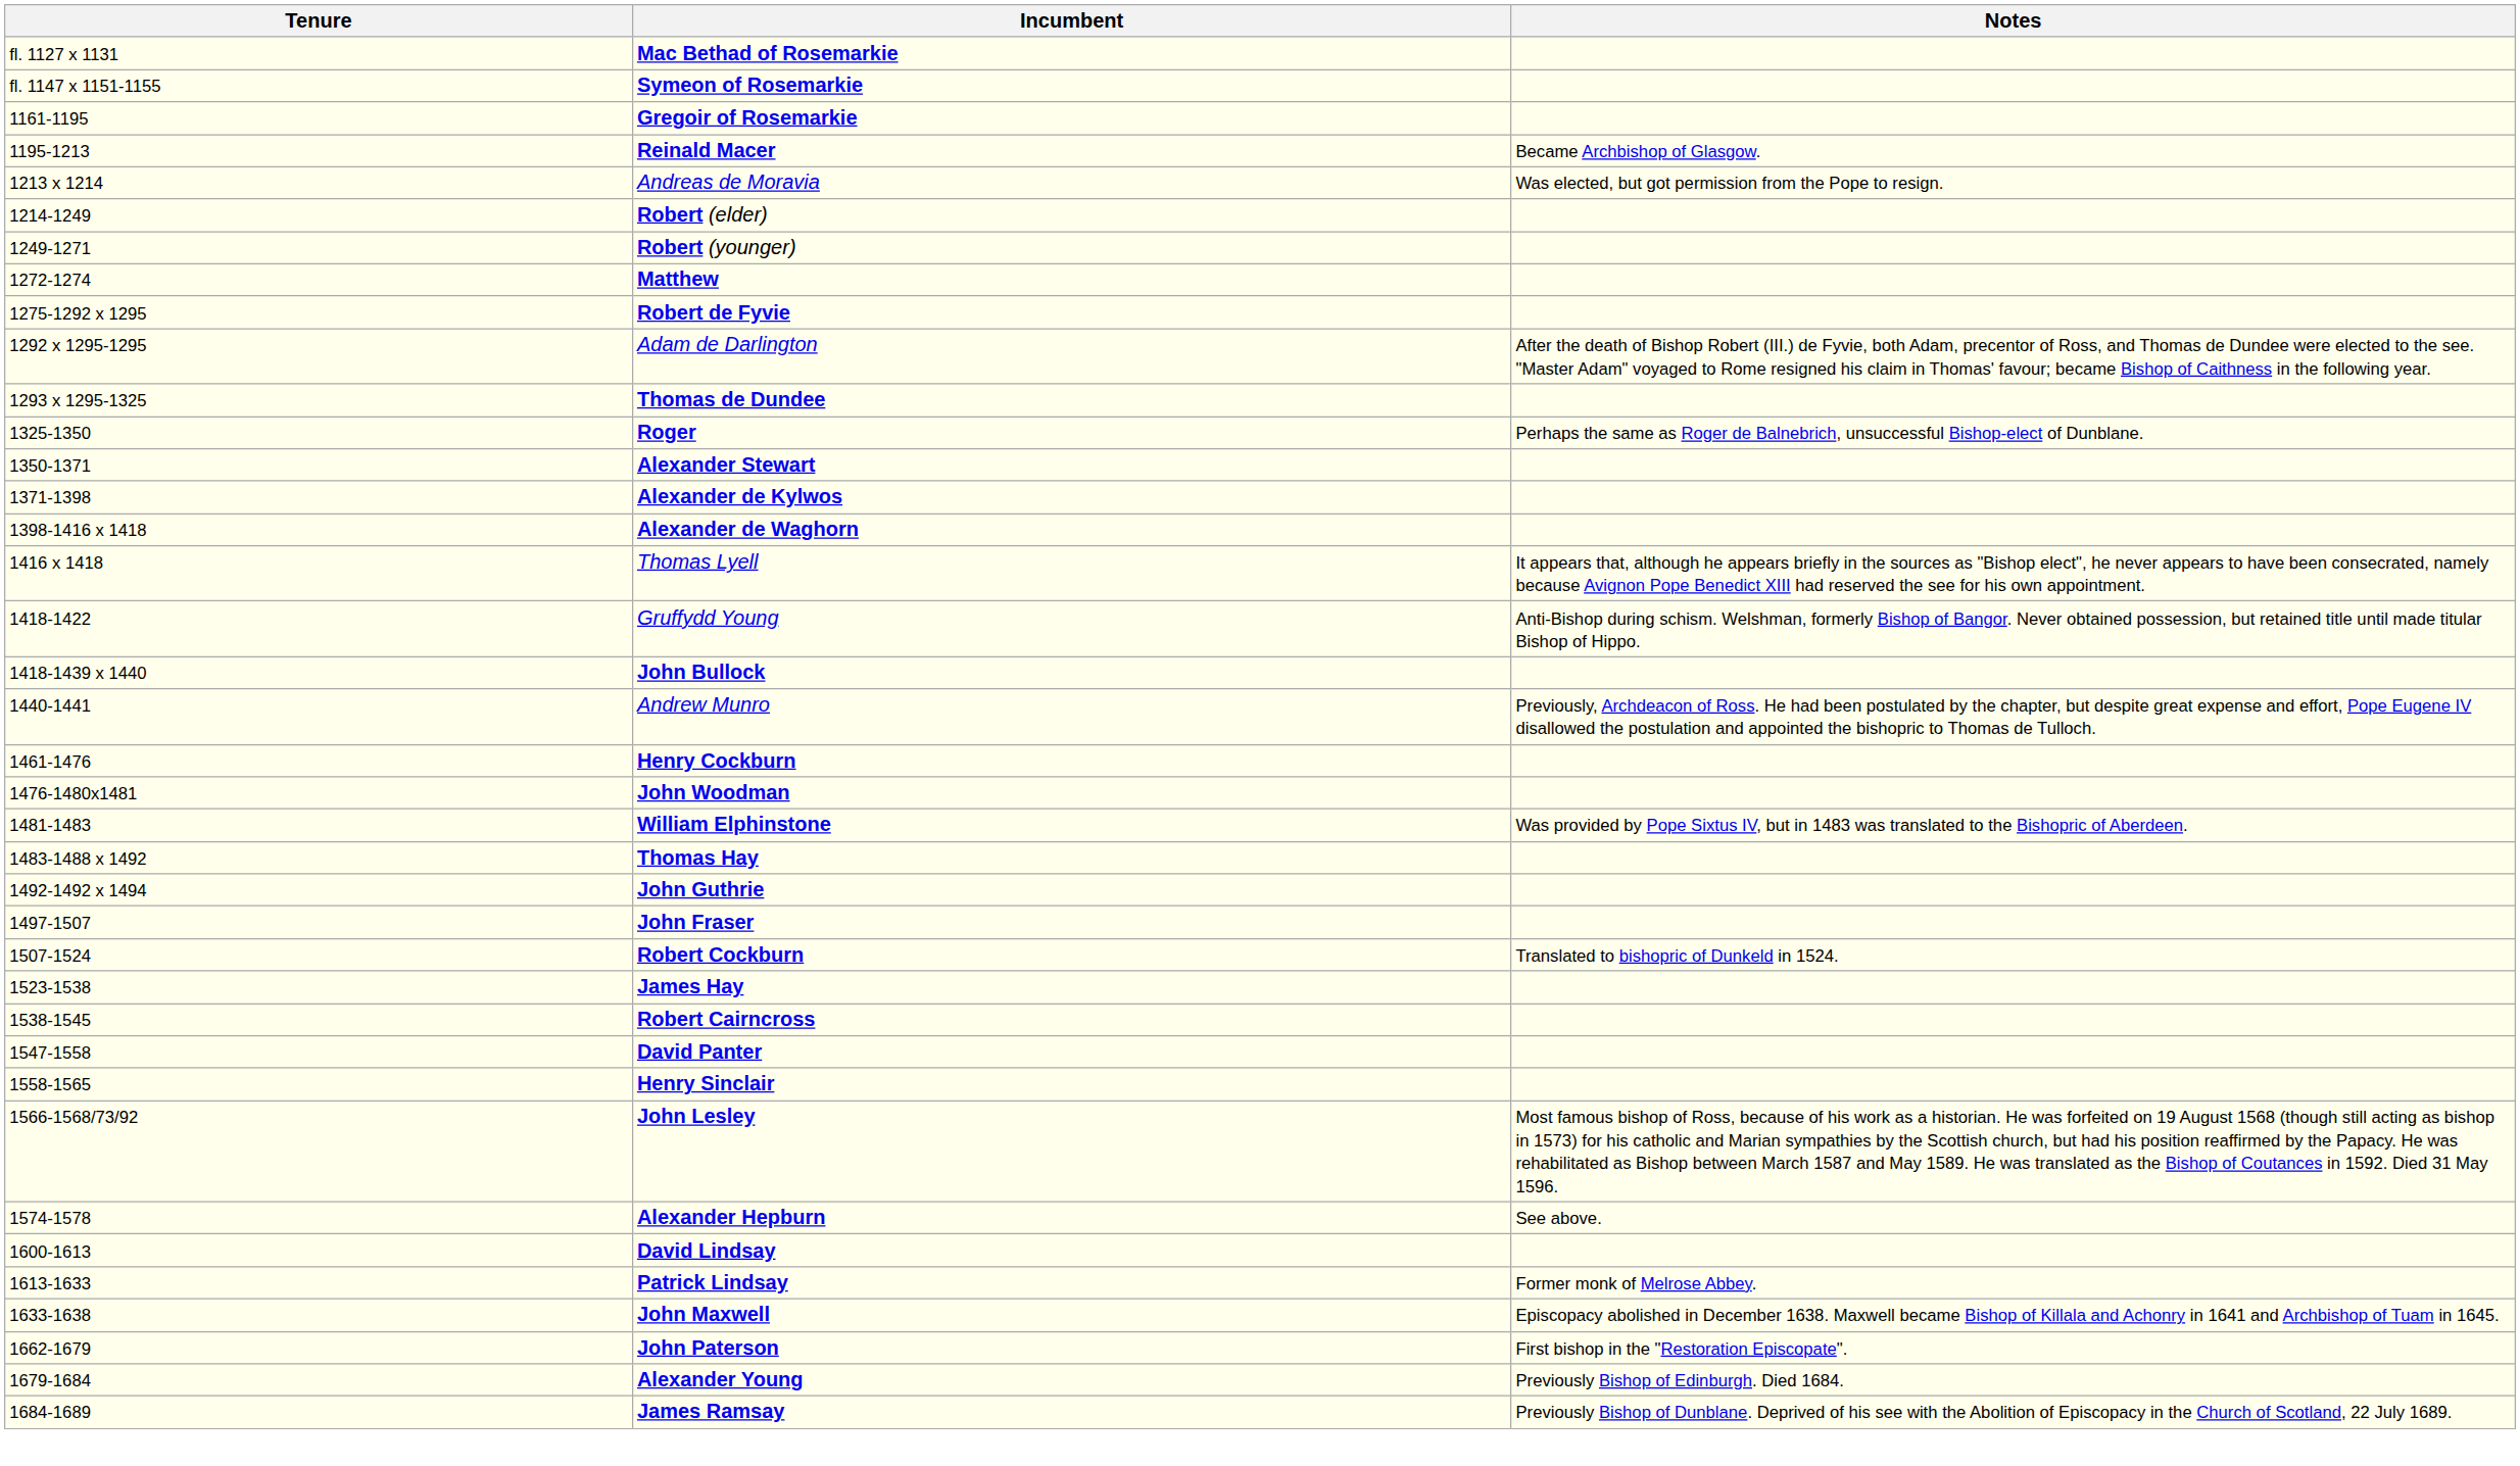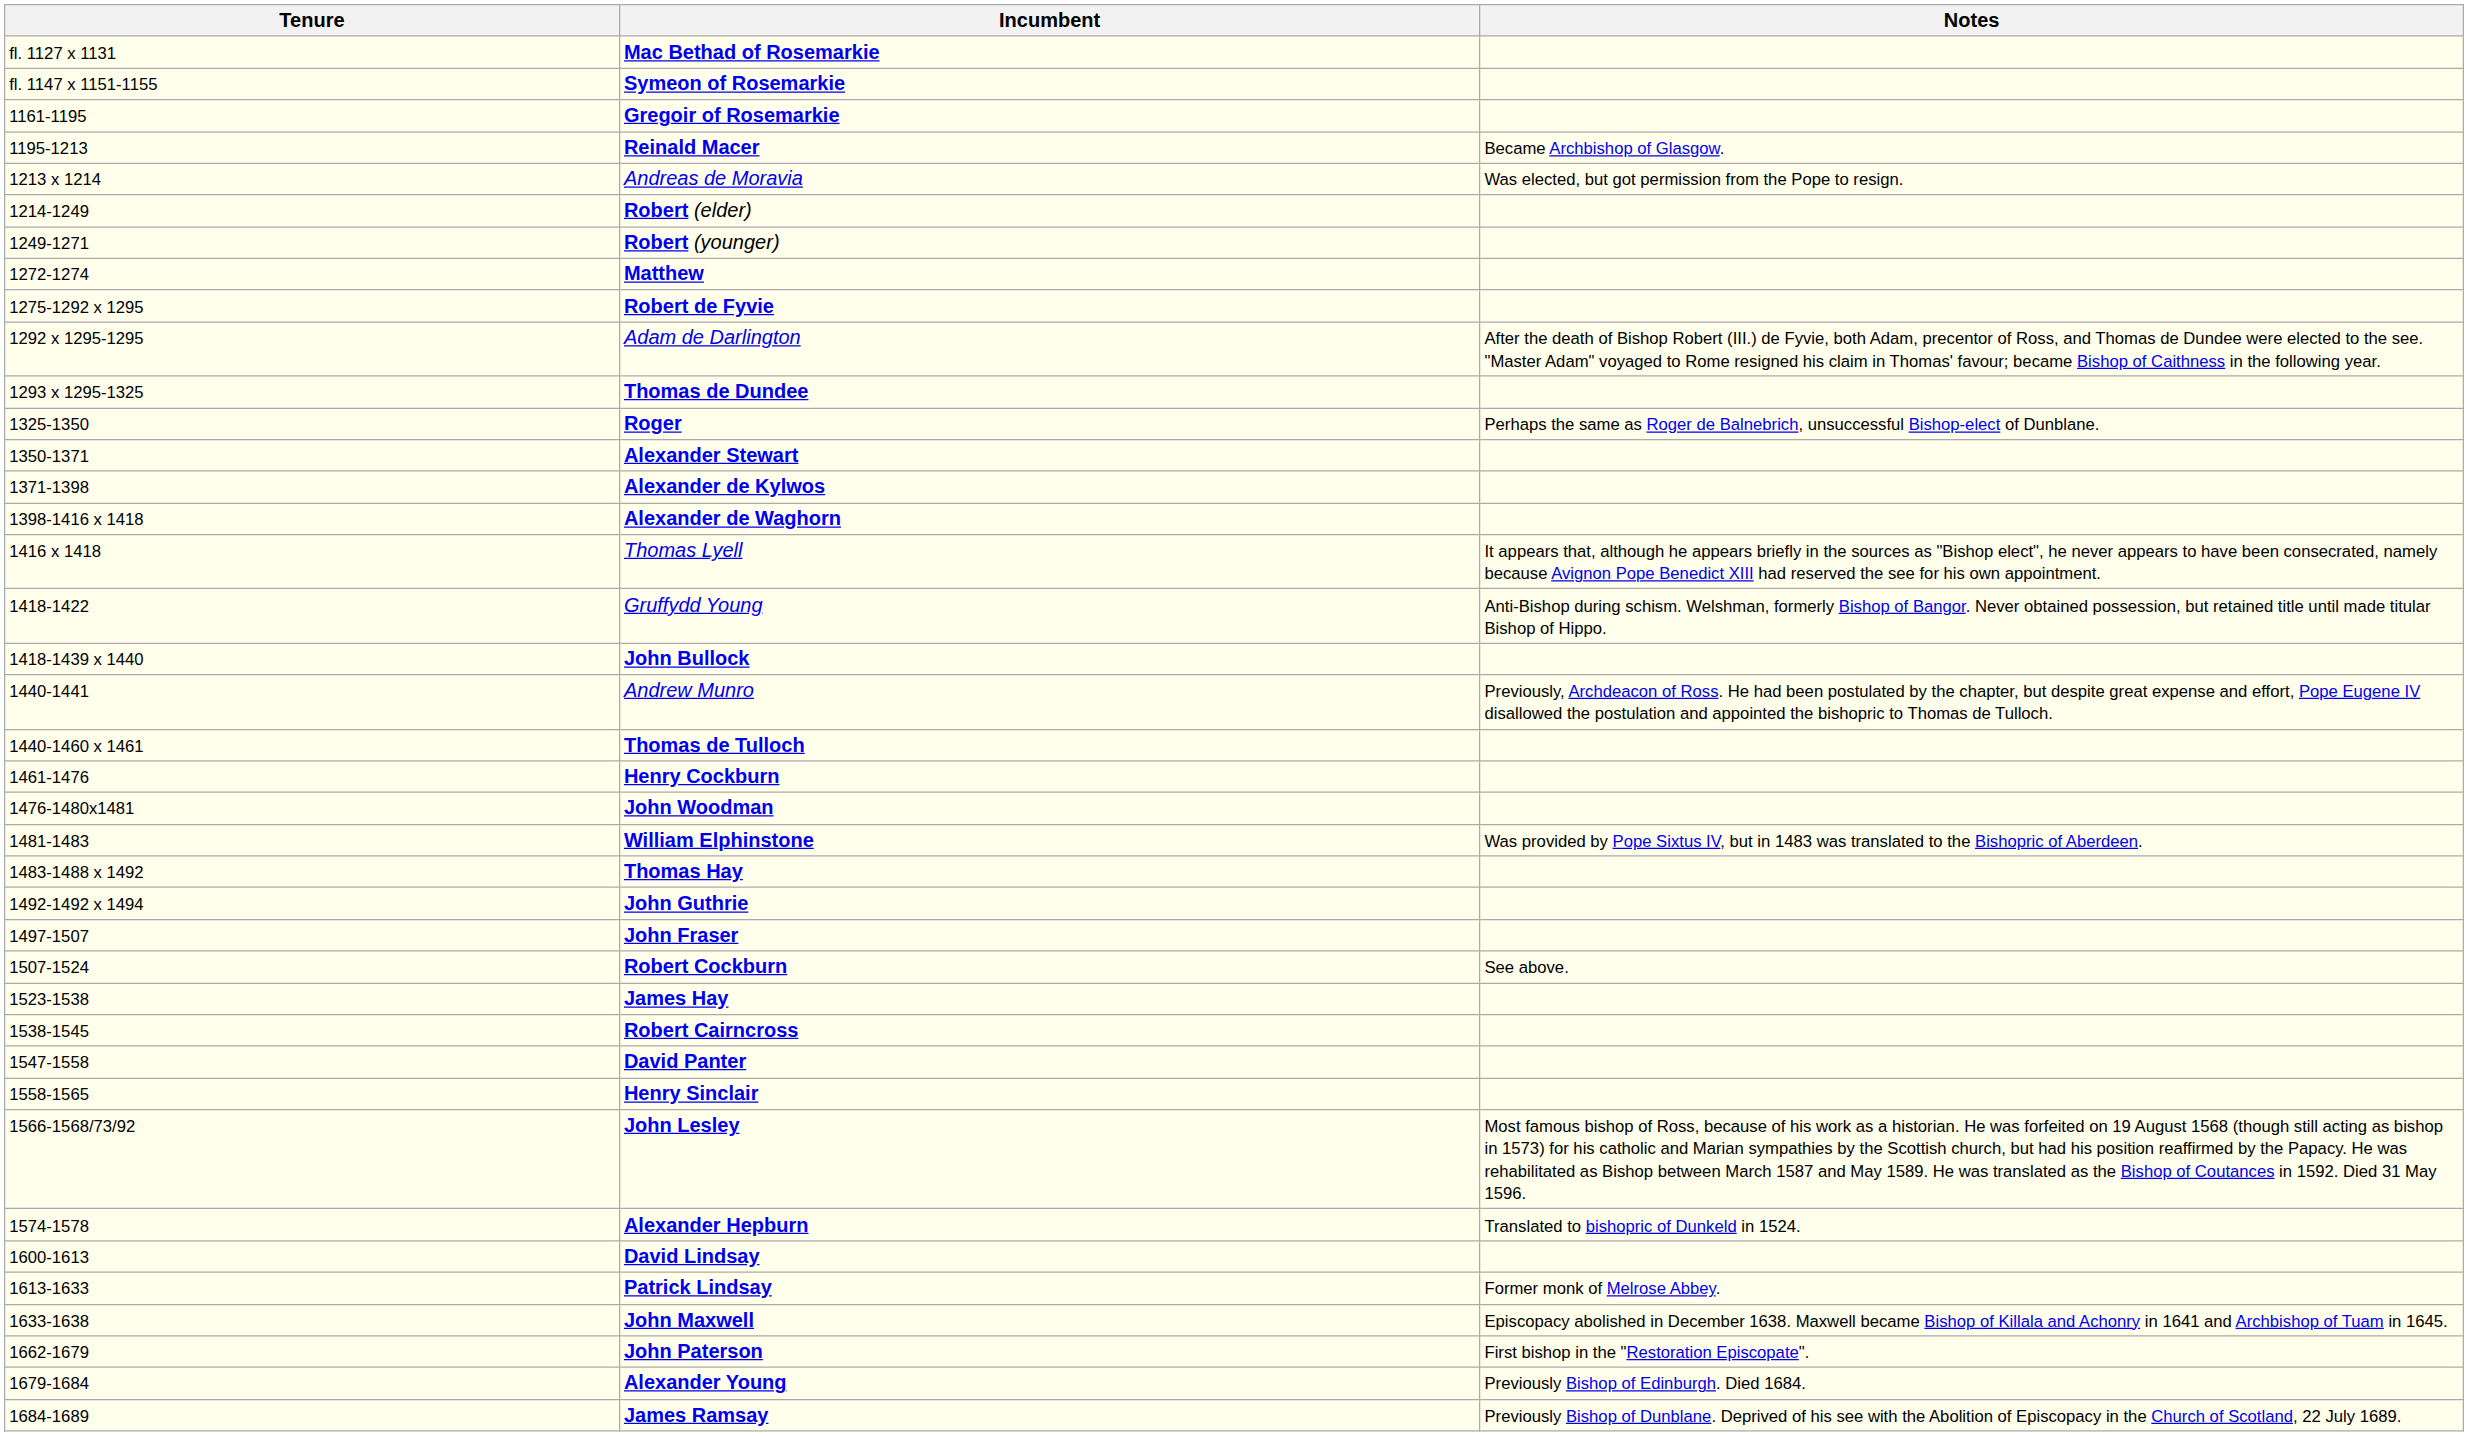+ row: 1440-1460 x 1461 | Thomas de Tulloch
Robert Cockburn | Notes: Translated to bishopric of Dunkeld in 1524. -> See above.
Alexander Hepburn | Notes: See above. -> Translated to bishopric of Dunkeld in 1524.
